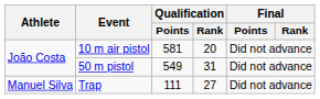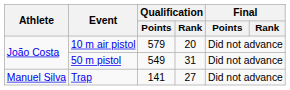10 m air pistol | Qualification / Points: 581 -> 579
Trap | Qualification / Points: 111 -> 141
